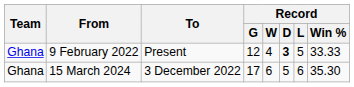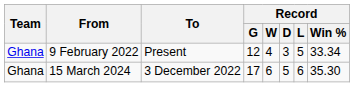9 February 2022 | Record / D: bold -> normal
9 February 2022 | Record / Win %: 33.33 -> 33.34
